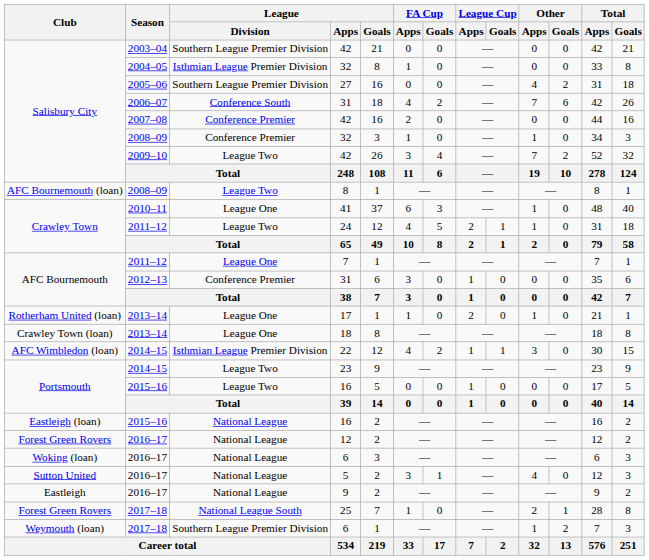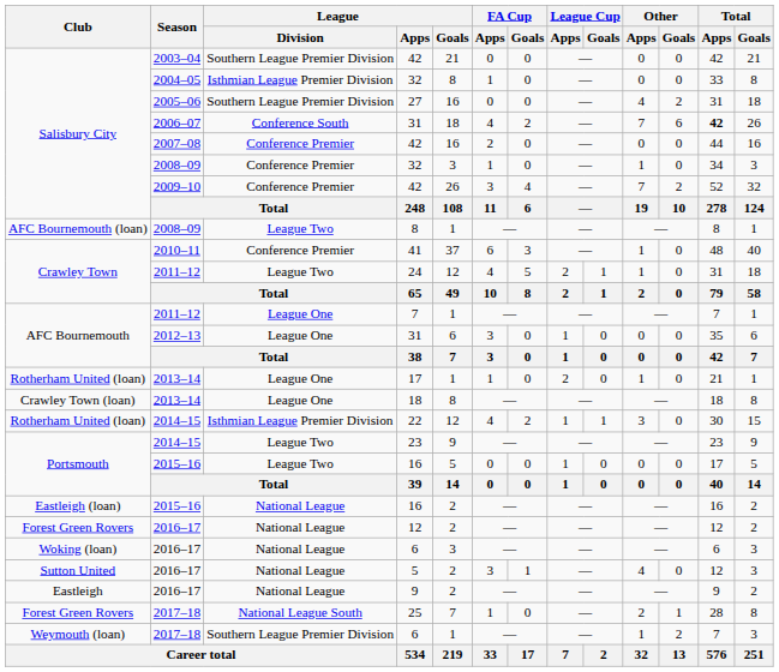2006–07 / 31 | Total / Apps: normal -> bold
2009–10 / 42 | League / Division: League Two -> Conference Premier
41 | League / Division: League One -> Conference Premier
2012–13 / 31 | League / Division: Conference Premier -> League One
22 | Club: AFC Wimbledon (loan) -> Rotherham United (loan)
